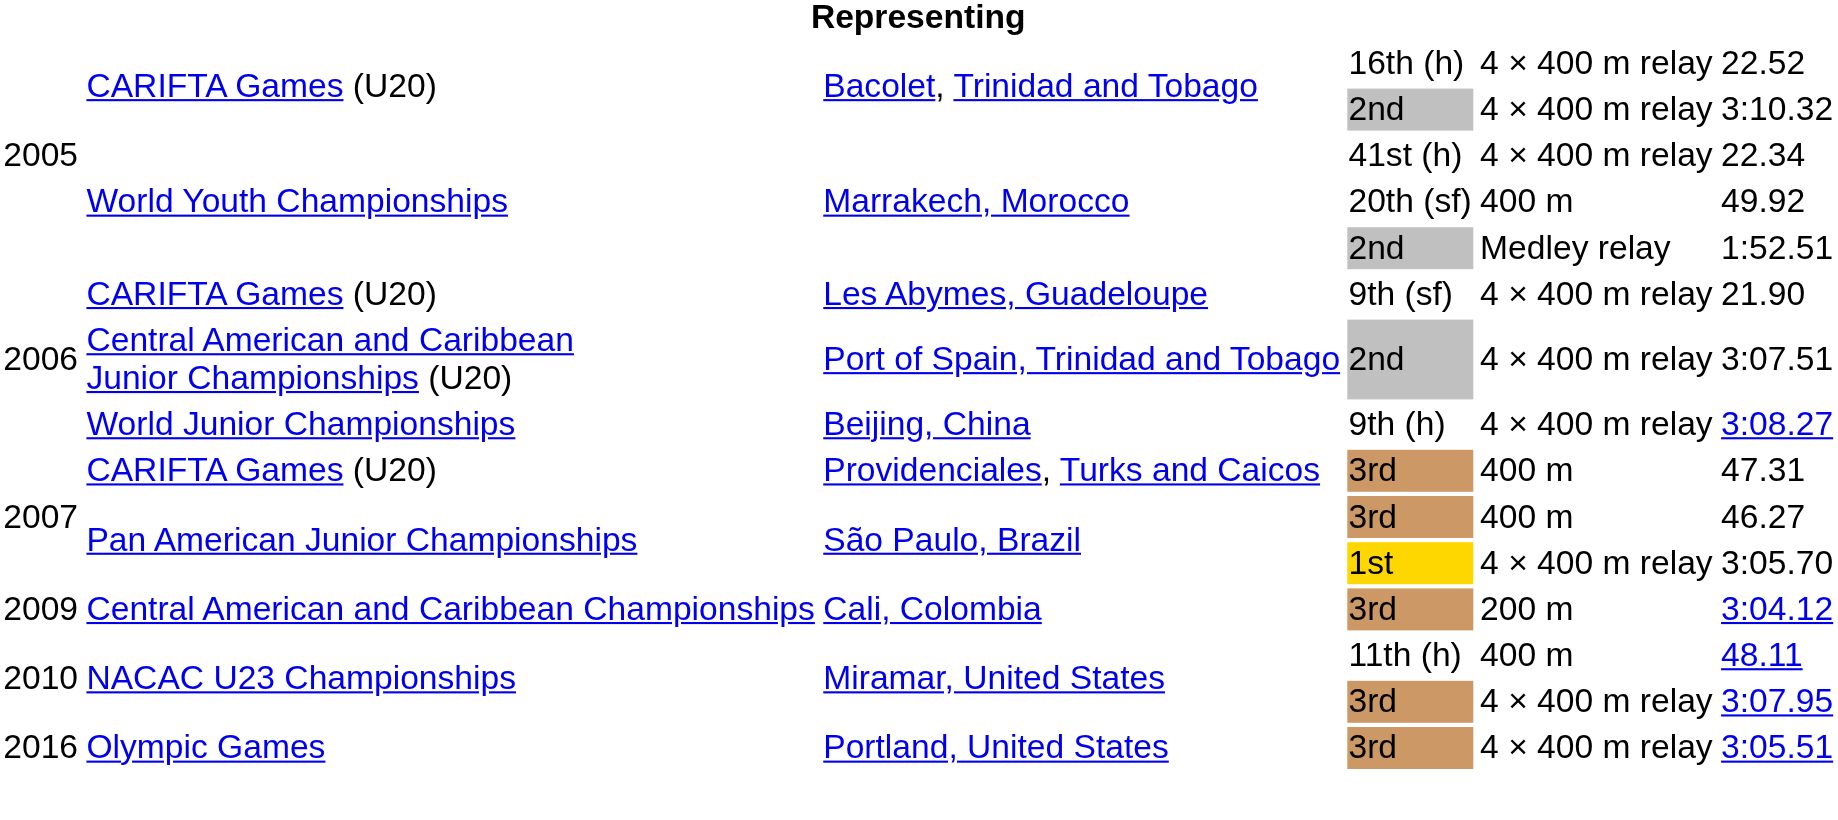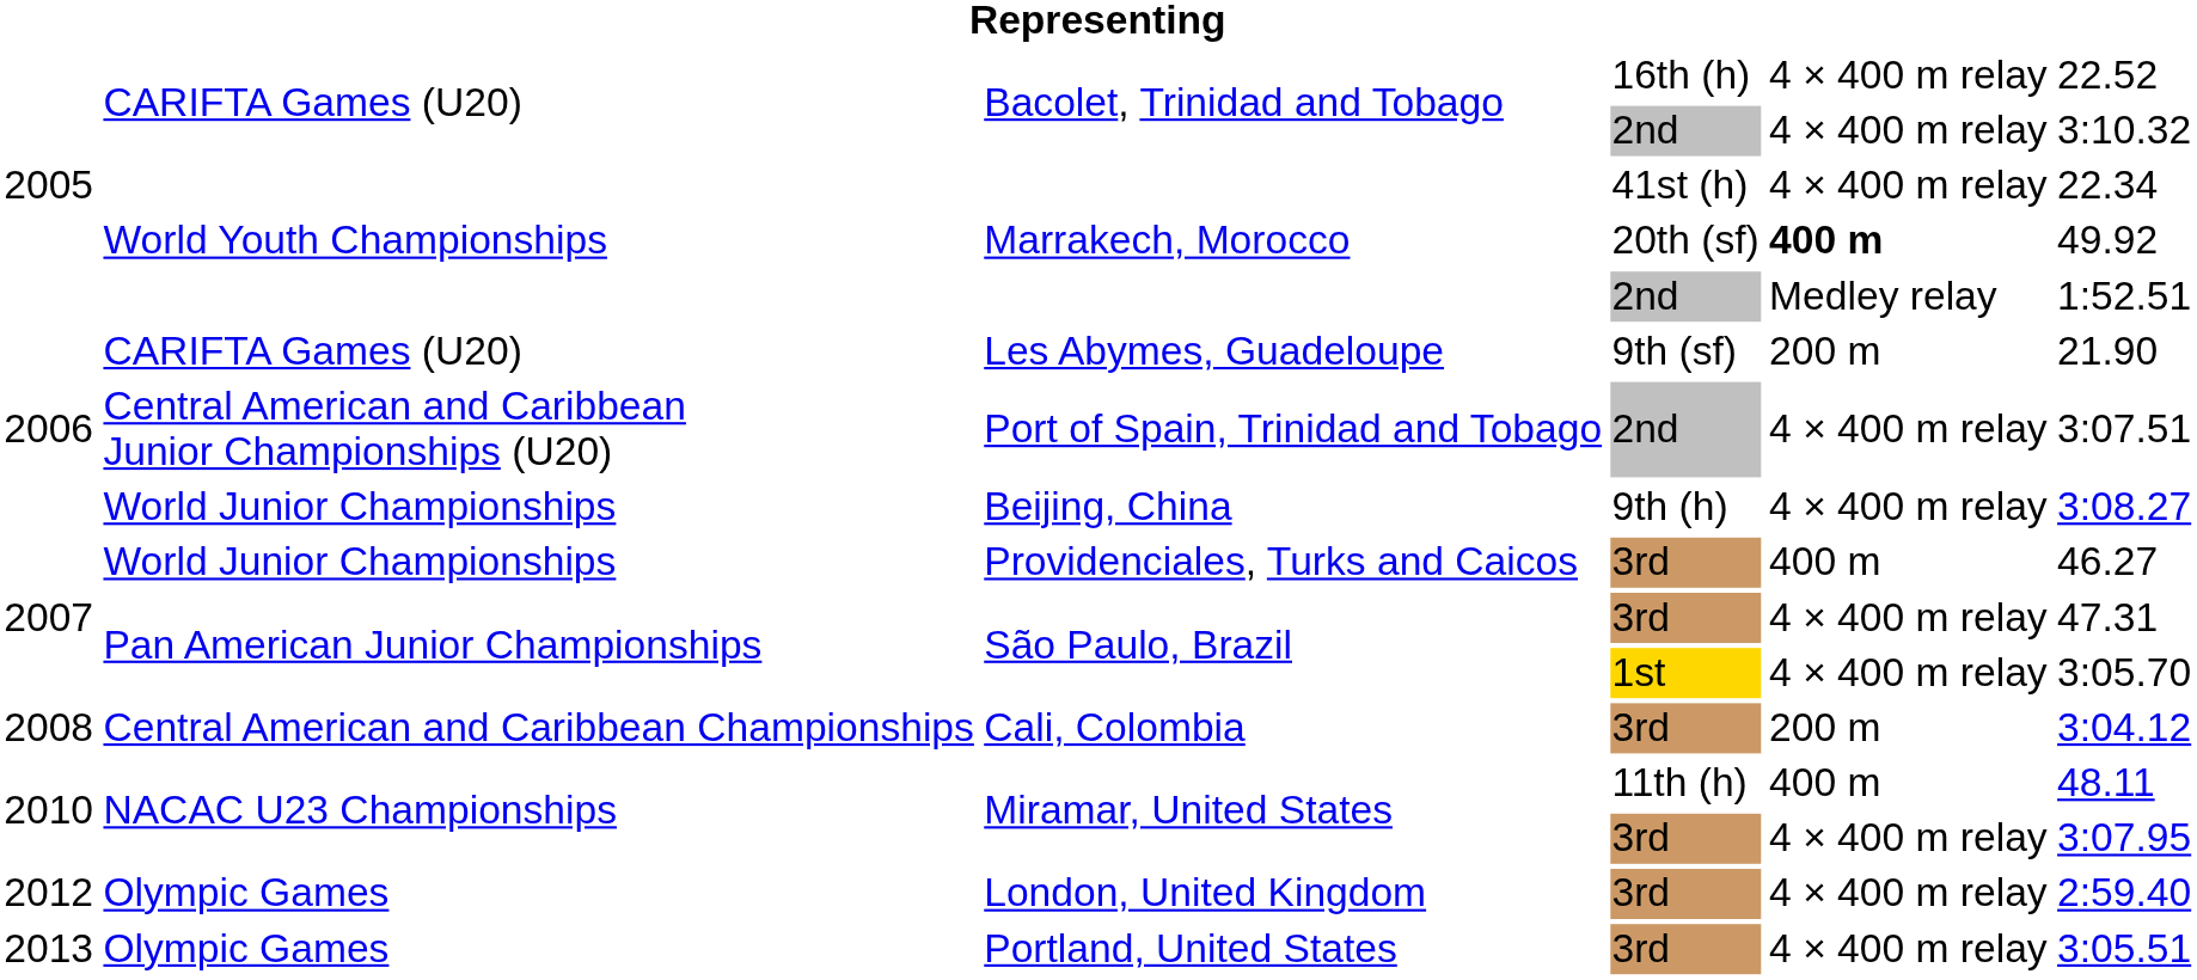Marrakech, Morocco / 20th (sf) | column 5: normal -> bold
Les Abymes, Guadeloupe | column 5: 4 × 400 m relay -> 200 m
Providenciales, Turks and Caicos | column 2: CARIFTA Games (U20) -> World Junior Championships
Providenciales, Turks and Caicos | column 6: 47.31 -> 46.27
São Paulo, Brazil / 3rd | column 5: 400 m -> 4 × 400 m relay
São Paulo, Brazil / 3rd | column 6: 46.27 -> 47.31
Cali, Colombia | column 1: 2009 -> 2008
+ row: 2012 | Olympic Games | London, United Kingdom | 3rd | 4 × 400 m relay | 2:59.40
Portland, United States | column 1: 2016 -> 2013
